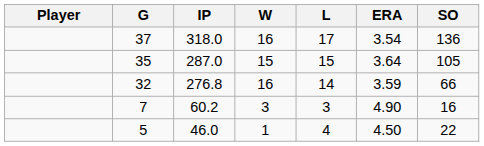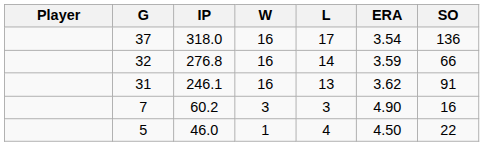- row: 35 | 287.0 | 15 | 15 | 3.64 | 105
+ row: 31 | 246.1 | 16 | 13 | 3.62 | 91
